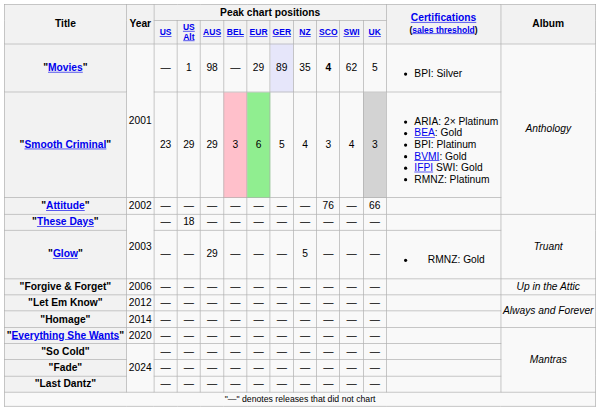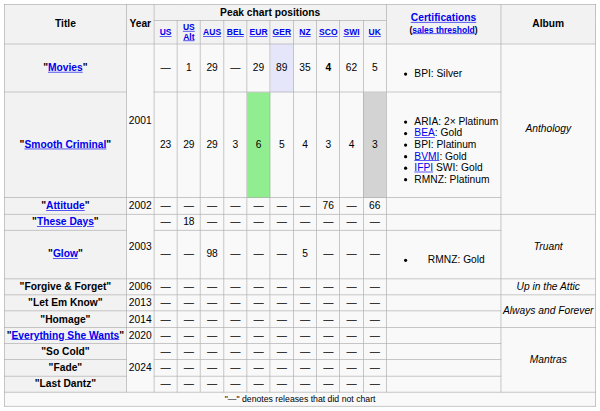"Movies" | Peak chart positions / AUS: 98 -> 29
"Smooth Criminal" | Peak chart positions / BEL: pink background -> no background
"Glow" | Peak chart positions / AUS: 29 -> 98
"Let Em Know" | Year: 2012 -> 2013
